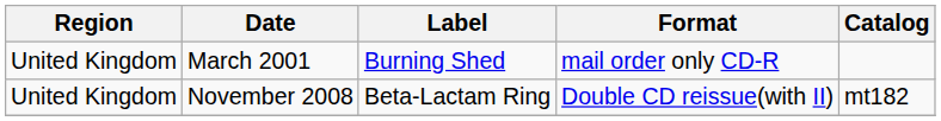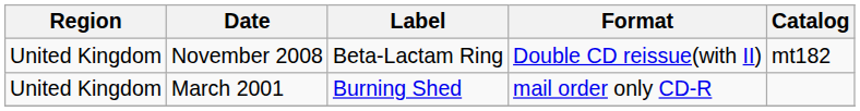rows swapped: March 2001 <-> November 2008
